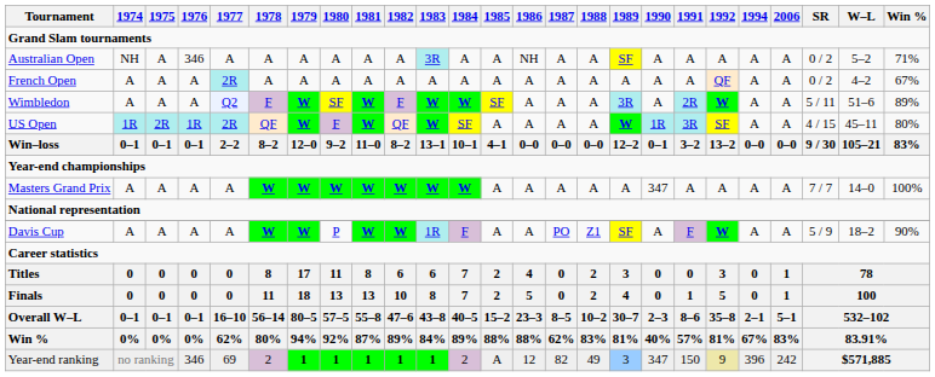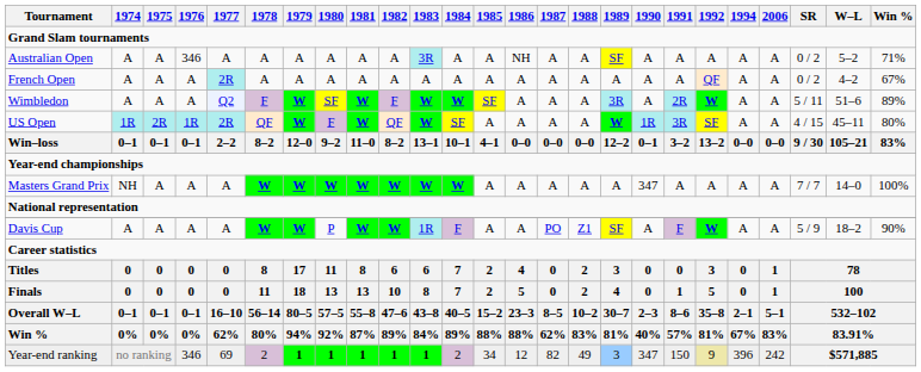Australian Open | 1974: NH -> A
Masters Grand Prix | 1974: A -> NH
Year-end ranking | 1985: A -> 34
